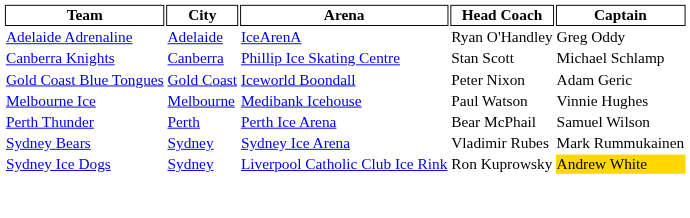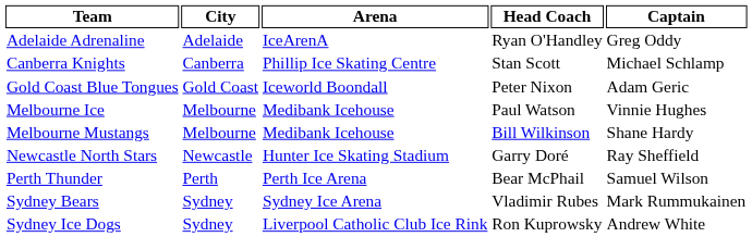+ row: Melbourne Mustangs | Melbourne | Medibank Icehouse | Bill Wilkinson | Shane Hardy
+ row: Newcastle North Stars | Newcastle | Hunter Ice Skating Stadium | Garry Doré | Ray Sheffield
Sydney Ice Dogs | Captain: gold background -> no background
